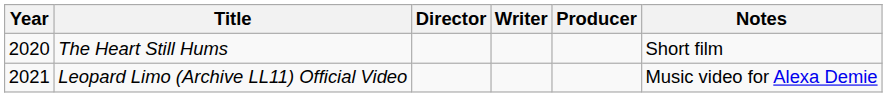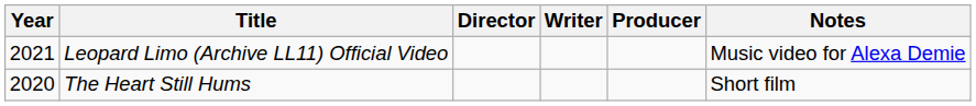rows swapped: The Heart Still Hums <-> Leopard Limo (Archive LL11) Official Video
